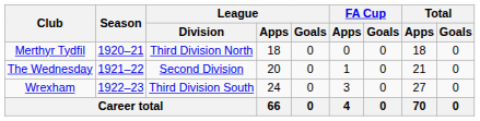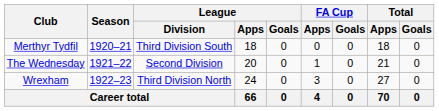Merthyr Tydfil | League / Division: Third Division North -> Third Division South
Wrexham | League / Division: Third Division South -> Third Division North
